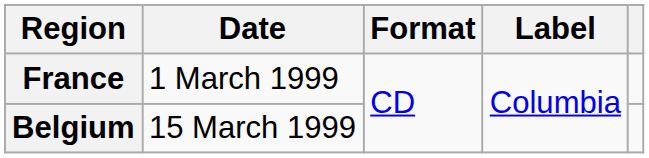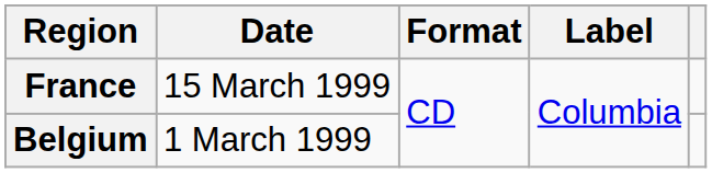France | Date: 1 March 1999 -> 15 March 1999
Belgium | Date: 15 March 1999 -> 1 March 1999
